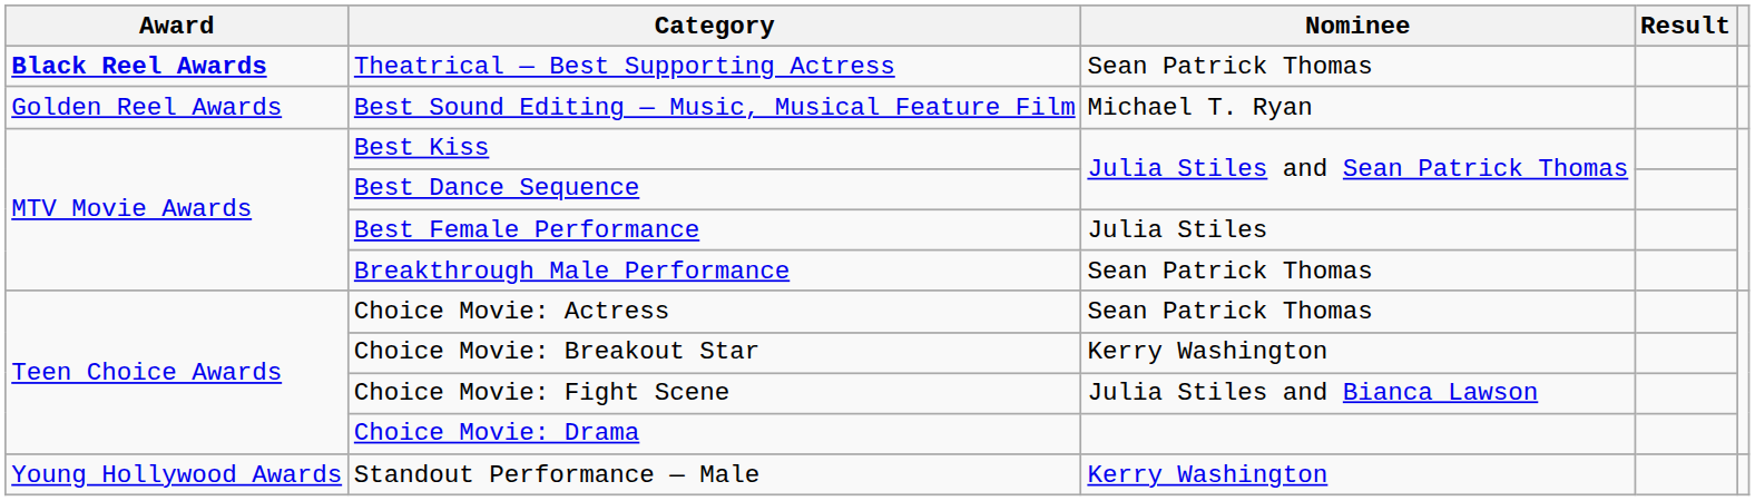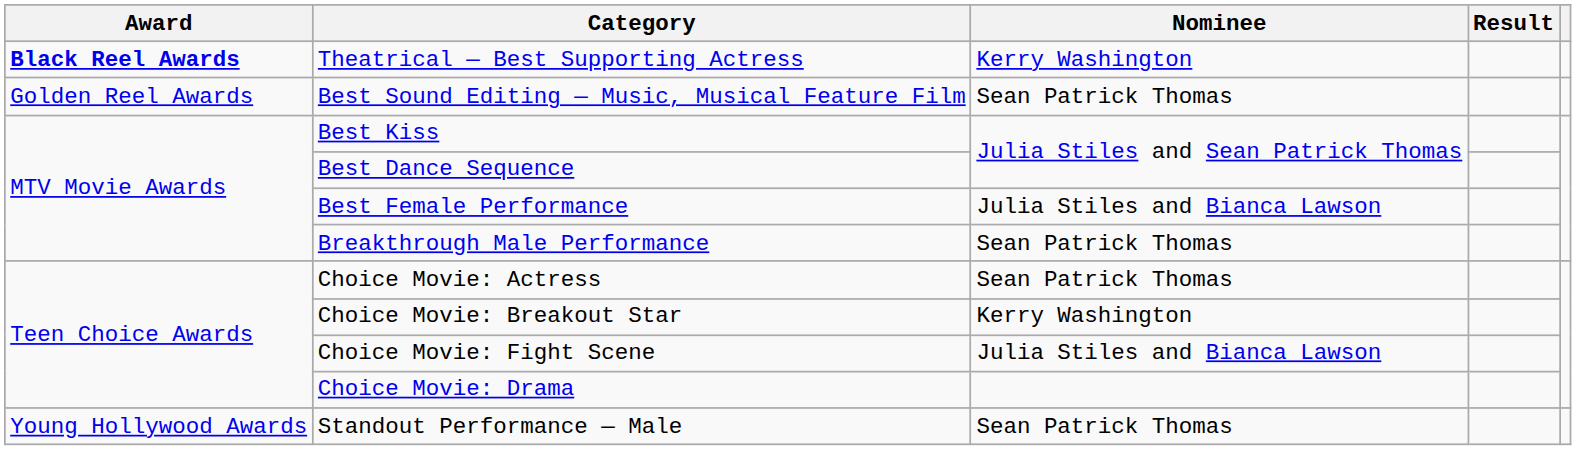Theatrical — Best Supporting Actress | Nominee: Sean Patrick Thomas -> Kerry Washington
Best Sound Editing — Music, Musical Feature Film | Nominee: Michael T. Ryan -> Sean Patrick Thomas
Best Female Performance | Nominee: Julia Stiles -> Julia Stiles and Bianca Lawson
Standout Performance — Male | Nominee: Kerry Washington -> Sean Patrick Thomas
